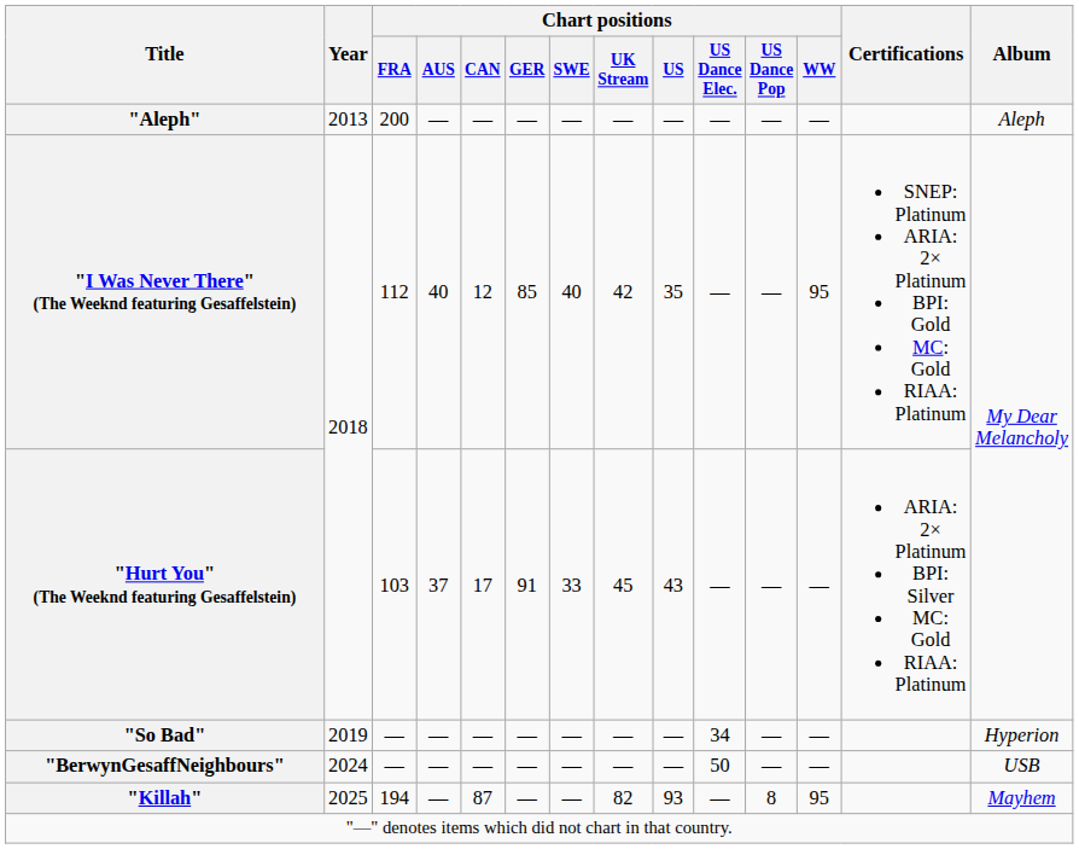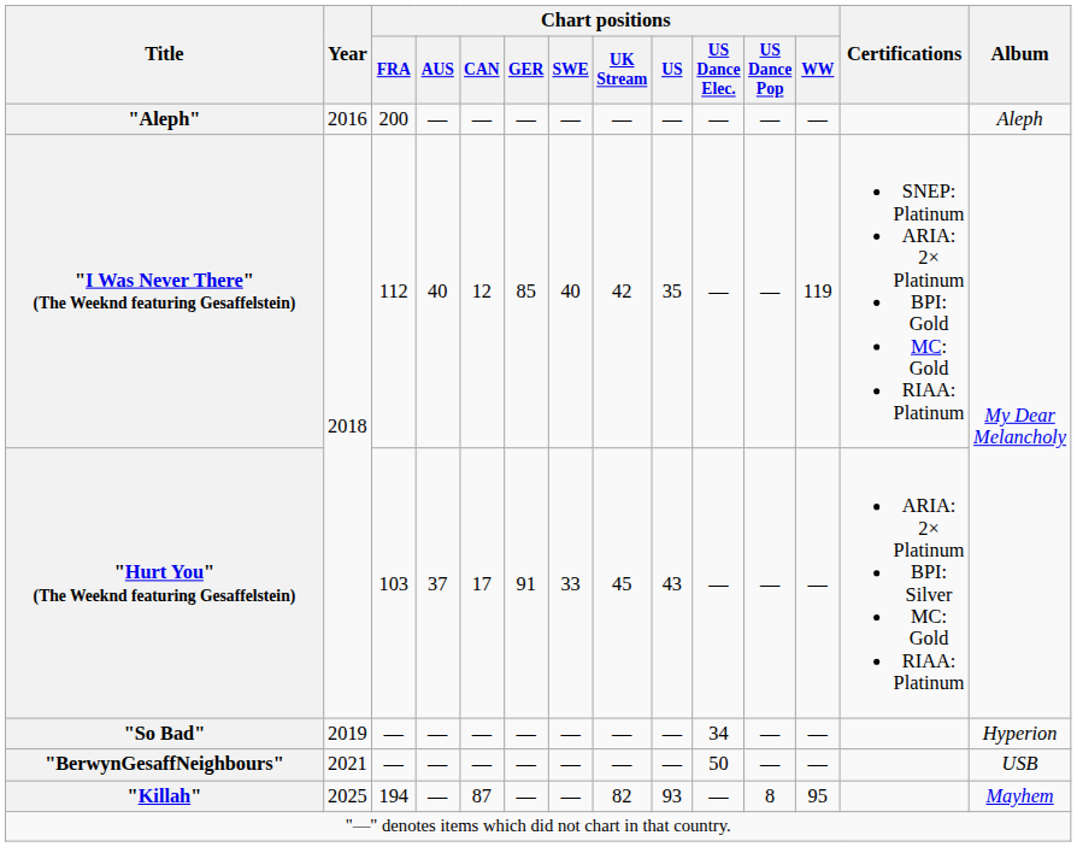"Aleph" | Year: 2013 -> 2016
"I Was Never There" (The Weeknd featuring Gesaffelstein) | Chart positions / WW: 95 -> 119
"BerwynGesaffNeighbours" | Year: 2024 -> 2021
